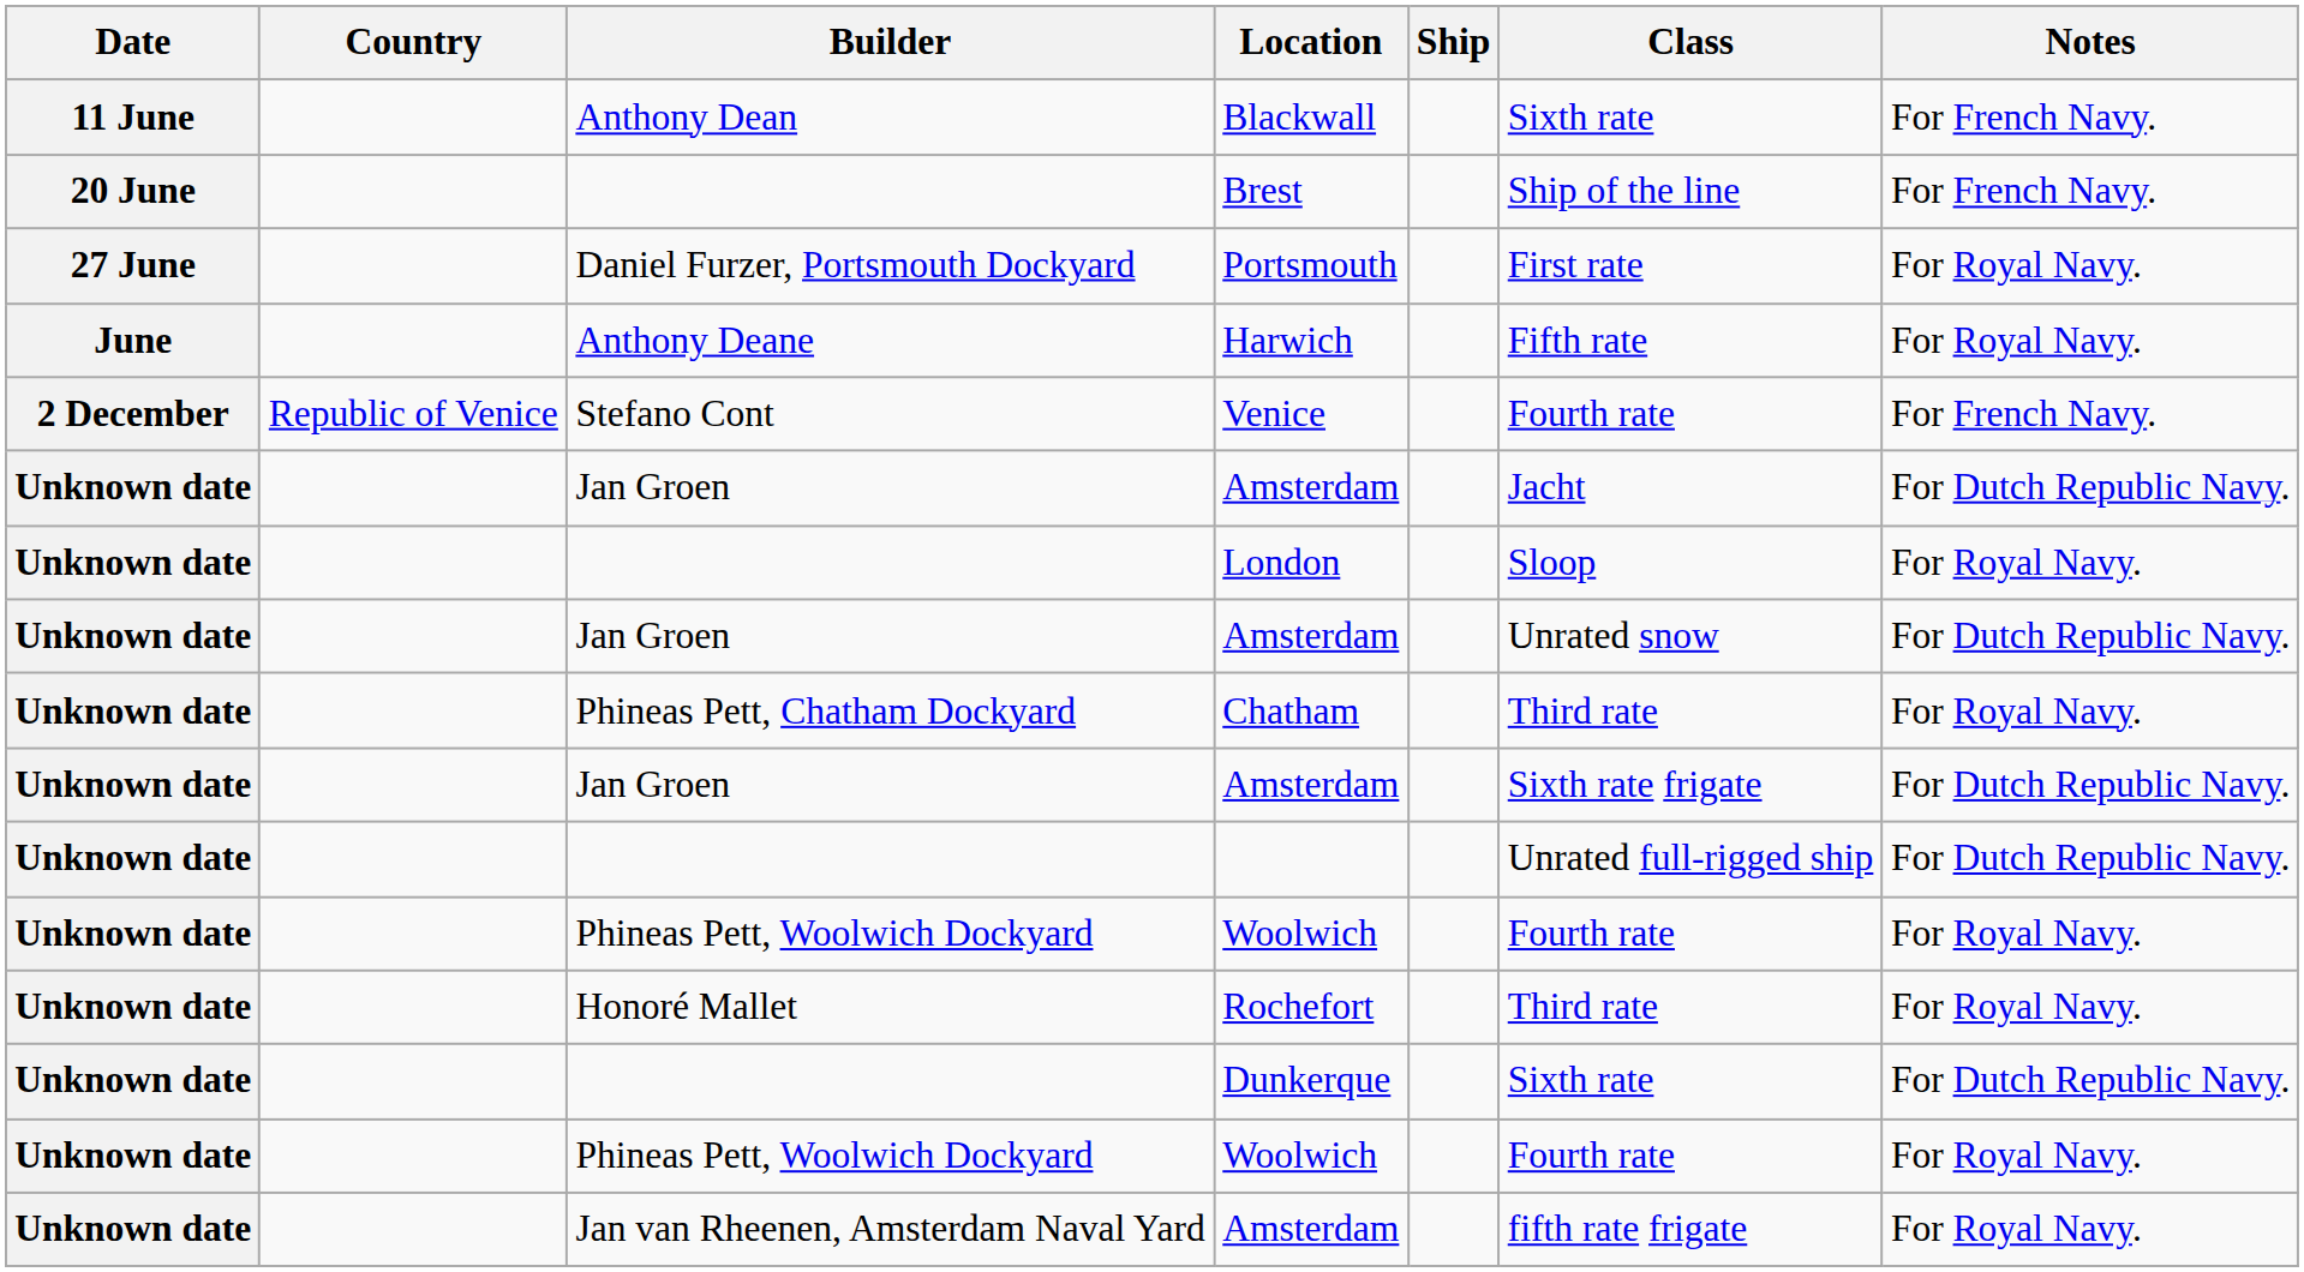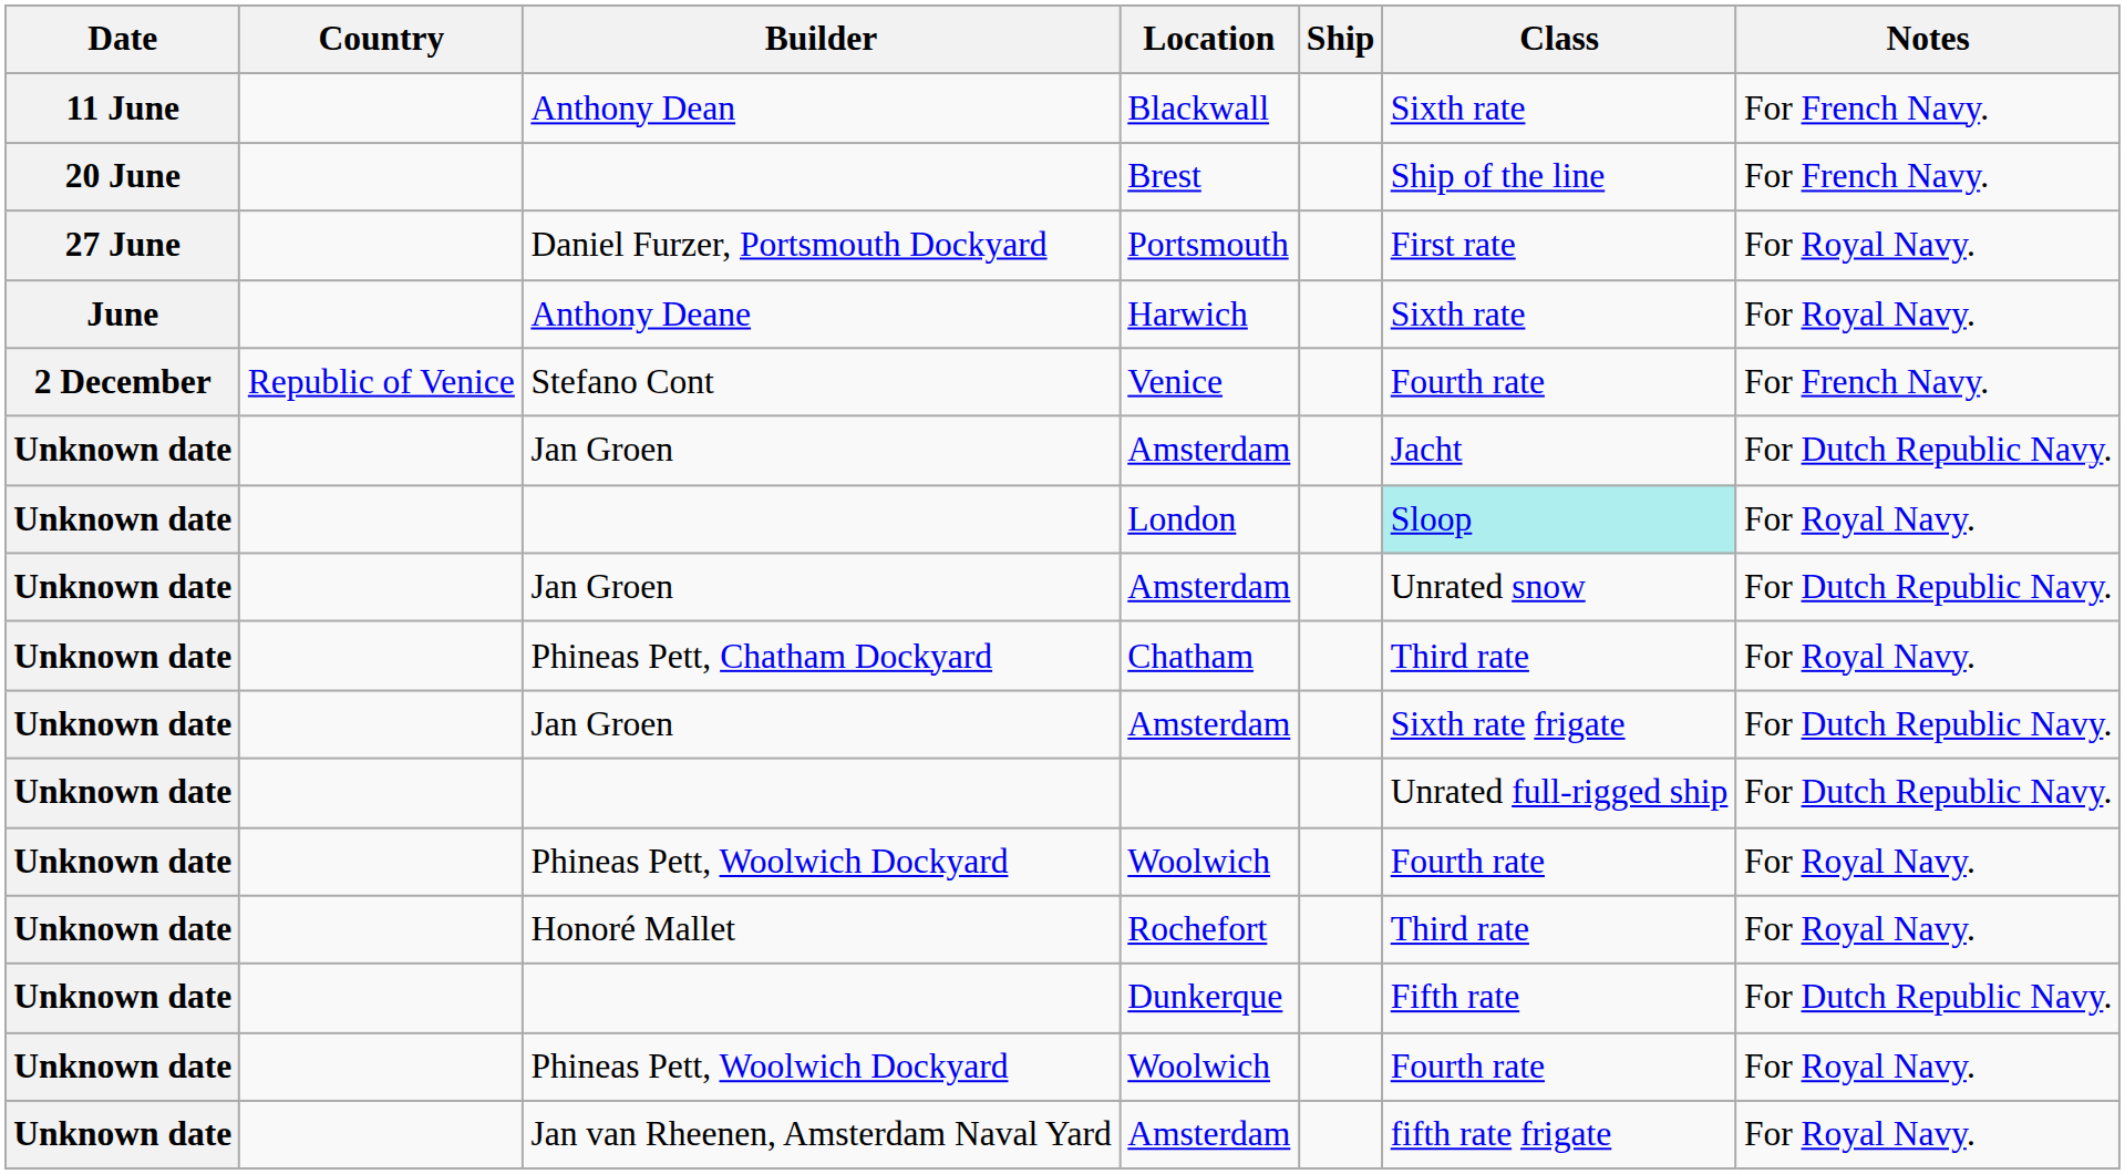Harwich | Class: Fifth rate -> Sixth rate
London | Class: no background -> paleturquoise background
Dunkerque | Class: Sixth rate -> Fifth rate
